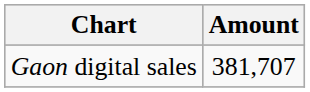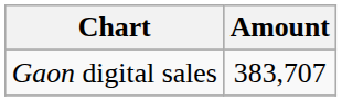Gaon digital sales | Amount: 381,707 -> 383,707
